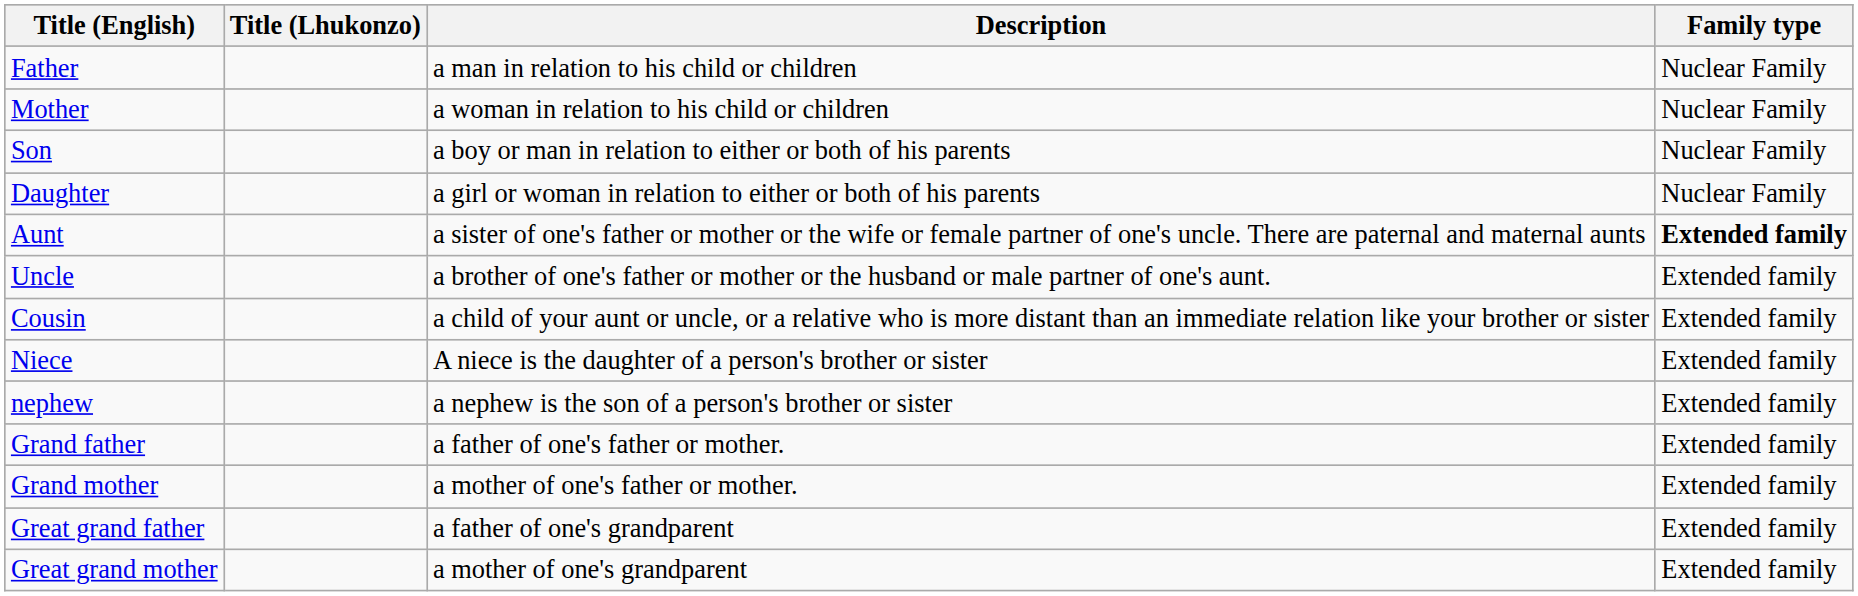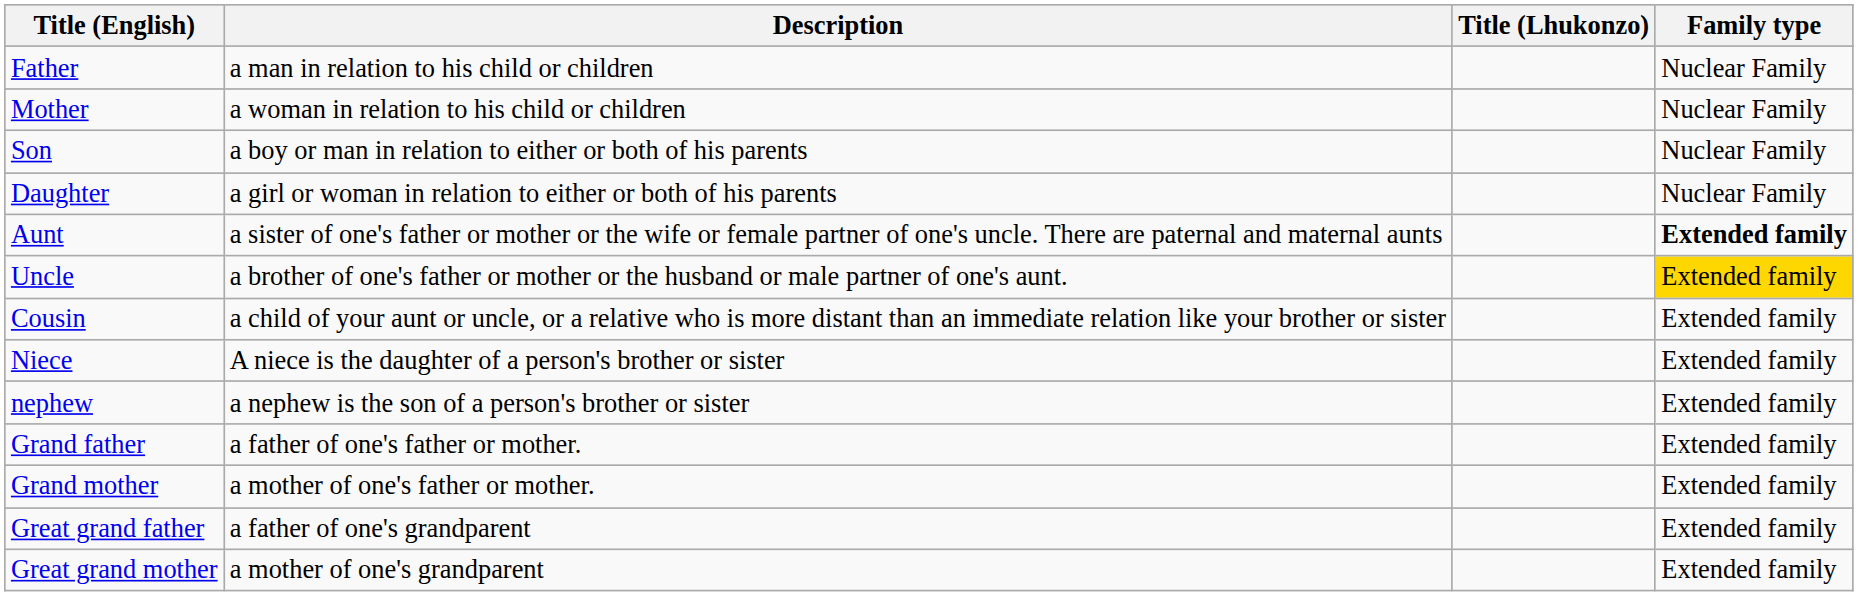columns swapped: Title (Lhukonzo) <-> Description
Uncle | Family type: no background -> gold background
